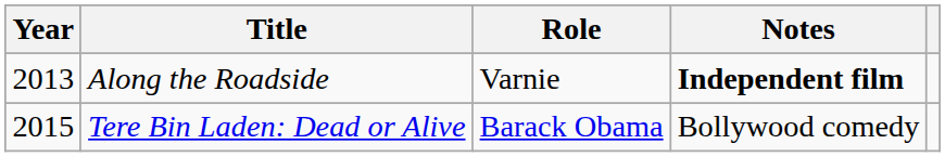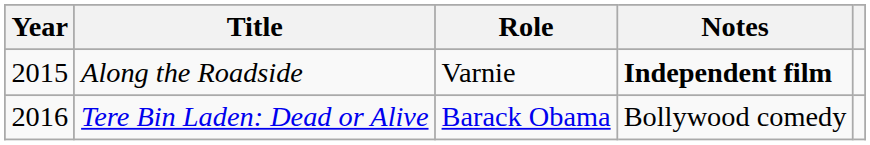Along the Roadside | Year: 2013 -> 2015
Tere Bin Laden: Dead or Alive | Year: 2015 -> 2016
